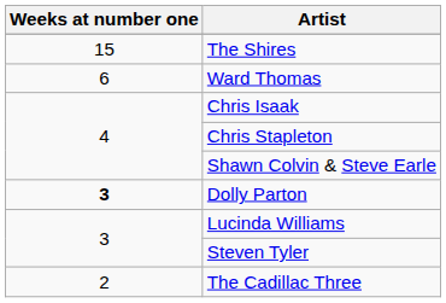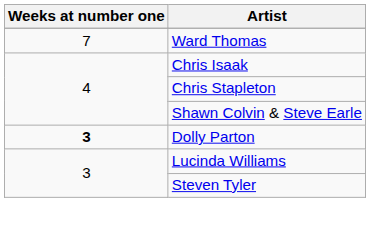- row: 15 | The Shires
Ward Thomas | Weeks at number one: 6 -> 7
- row: 2 | The Cadillac Three
